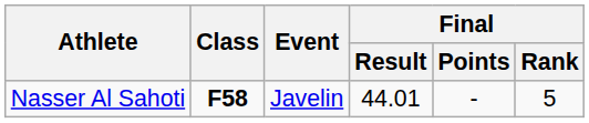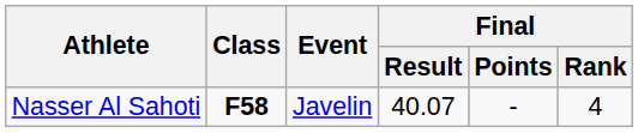Nasser Al Sahoti | Final / Result: 44.01 -> 40.07
Nasser Al Sahoti | Final / Rank: 5 -> 4
